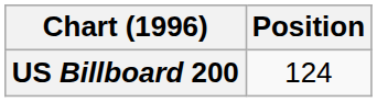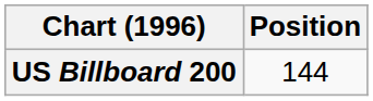US Billboard 200 | Position: 124 -> 144
